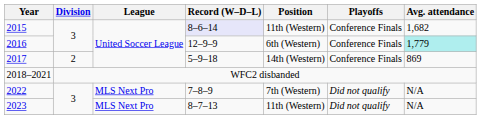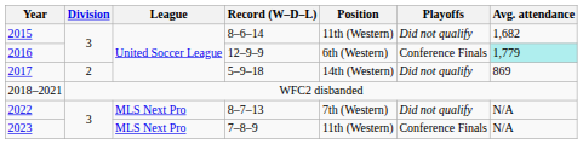2015 | Record (W–D–L): lavender background -> no background
2015 | Playoffs: Conference Finals -> Did not qualify
2017 | Playoffs: Conference Finals -> Did not qualify
2022 | Record (W–D–L): 7–8–9 -> 8–7–13
2023 | Record (W–D–L): 8–7–13 -> 7–8–9
2023 | Playoffs: Did not qualify -> Conference Finals
